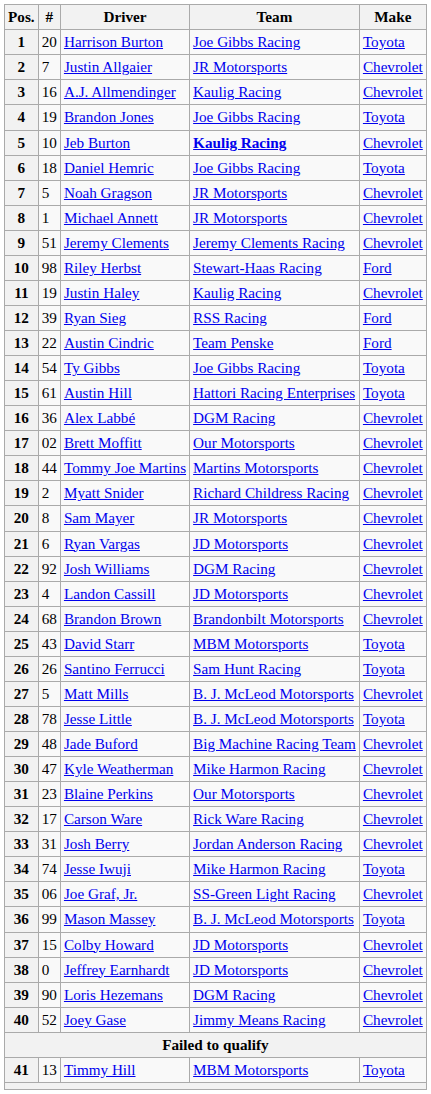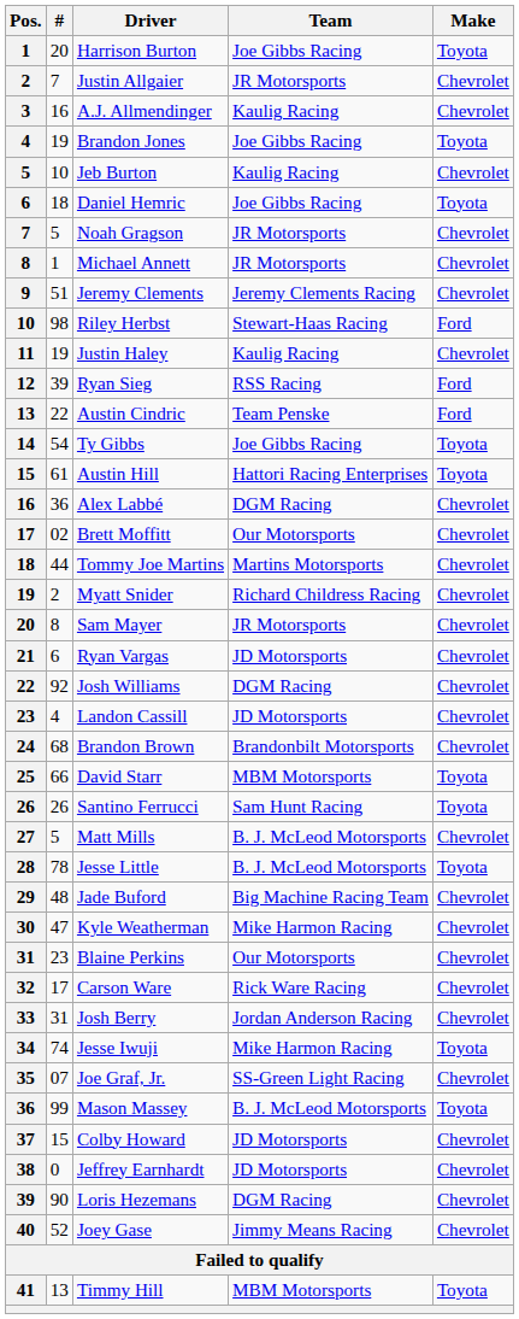Jeb Burton | Team: bold -> normal
David Starr | #: 43 -> 66
Joe Graf, Jr. | #: 06 -> 07
